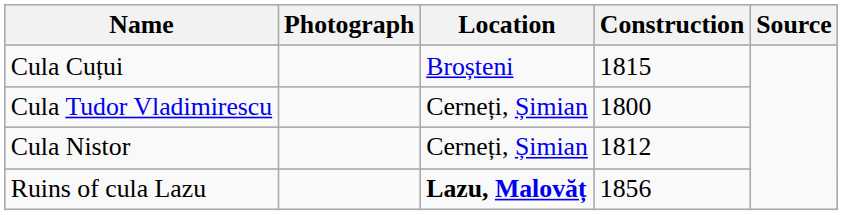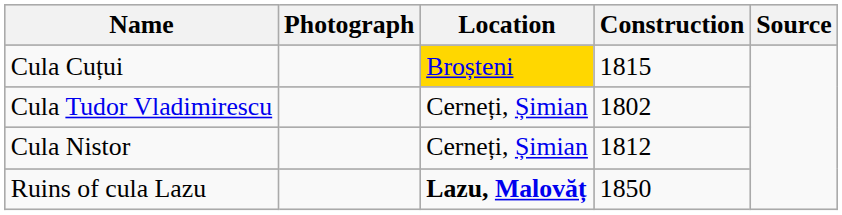Cula Cuțui | Location: no background -> gold background
Cula Tudor Vladimirescu | Construction: 1800 -> 1802
Ruins of cula Lazu | Construction: 1856 -> 1850
